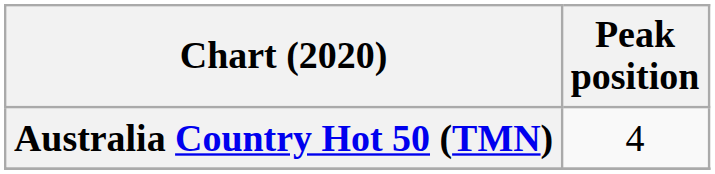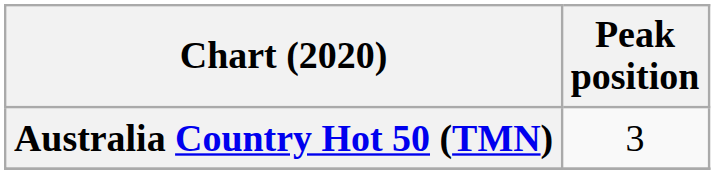Australia Country Hot 50 (TMN) | Peak position: 4 -> 3
